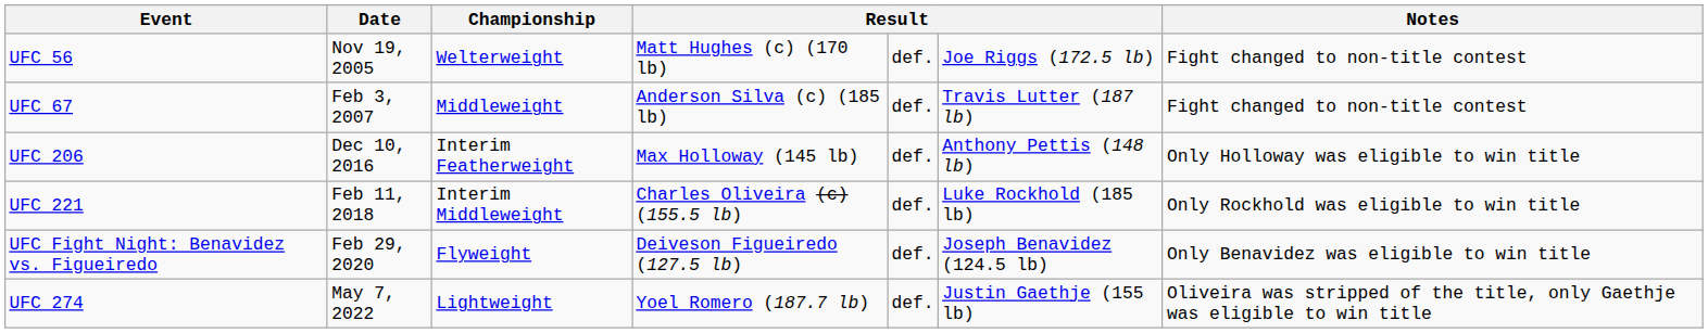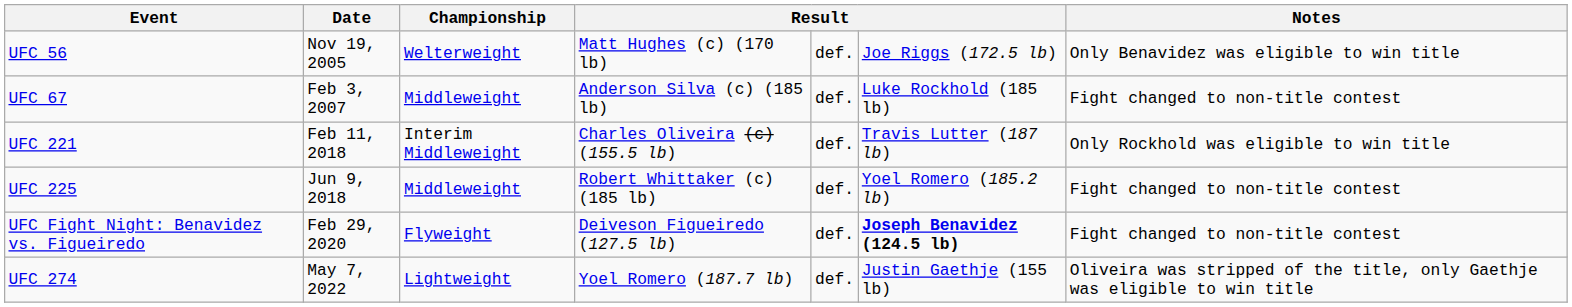UFC 56 | Notes: Fight changed to non-title contest -> Only Benavidez was eligible to win title
UFC 67 | column 6: Travis Lutter (187 lb) -> Luke Rockhold (185 lb)
- row: UFC 206 | Dec 10, 2016 | Interim Featherweight | Max Holloway (145 lb) | def. | Anthony Pettis (148 lb) | Only Holloway was eligible to win title
UFC 221 | column 6: Luke Rockhold (185 lb) -> Travis Lutter (187 lb)
+ row: UFC 225 | Jun 9, 2018 | Middleweight | Robert Whittaker (c) (185 lb) | def. | Yoel Romero (185.2 lb) | Fight changed to non-title contest
UFC Fight Night: Benavidez vs. Figueiredo | column 6: normal -> bold
UFC Fight Night: Benavidez vs. Figueiredo | Notes: Only Benavidez was eligible to win title -> Fight changed to non-title contest
